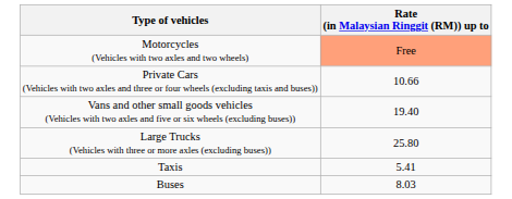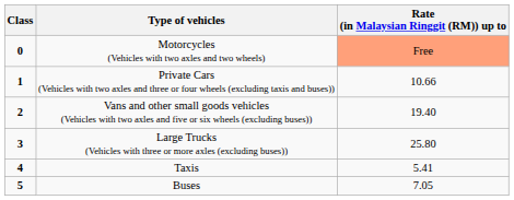+ column: Class | 0 | 1 | 2 | 3 | 4 | 5
Buses | Rate (in Malaysian Ringgit (RM)) up to: 8.03 -> 7.05
